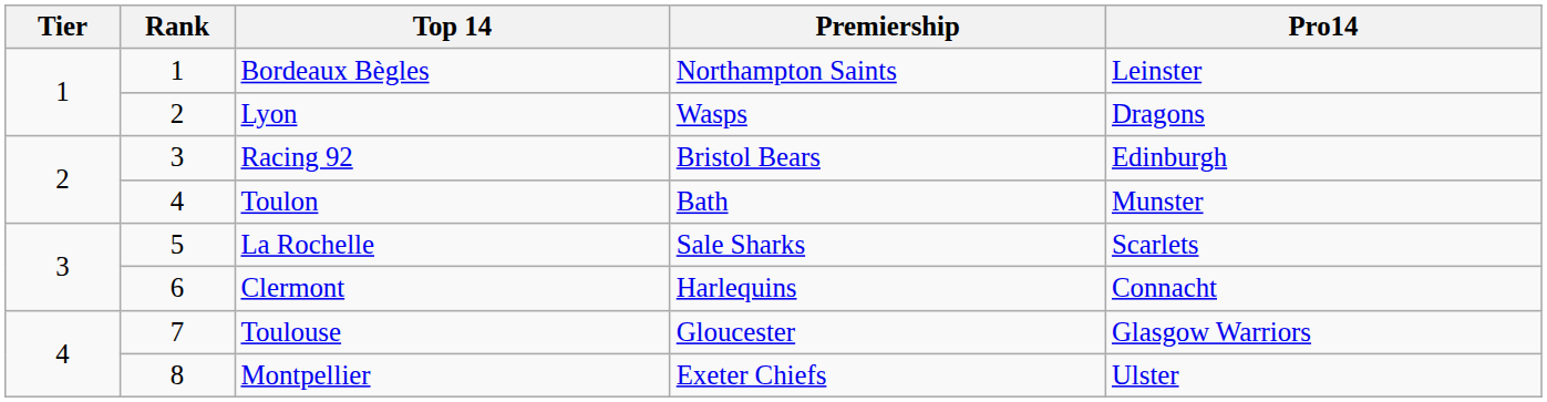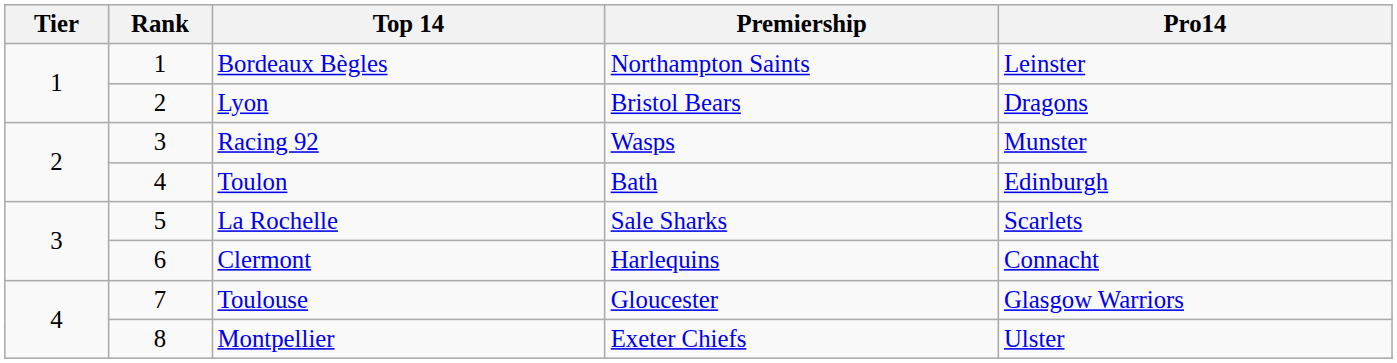Lyon | Premiership: Wasps -> Bristol Bears
Racing 92 | Premiership: Bristol Bears -> Wasps
Racing 92 | Pro14: Edinburgh -> Munster
Toulon | Pro14: Munster -> Edinburgh
